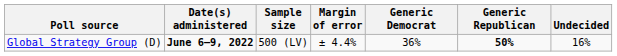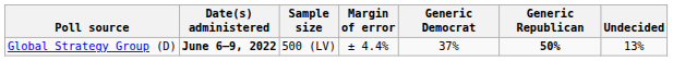Global Strategy Group (D) | Generic Democrat: 36% -> 37%
Global Strategy Group (D) | Undecided: 16% -> 13%
